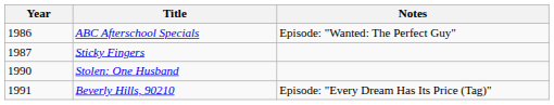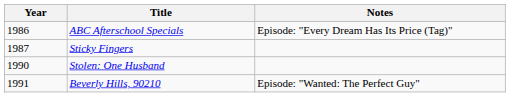ABC Afterschool Specials | Notes: Episode: "Wanted: The Perfect Guy" -> Episode: "Every Dream Has Its Price (Tag)"
Beverly Hills, 90210 | Notes: Episode: "Every Dream Has Its Price (Tag)" -> Episode: "Wanted: The Perfect Guy"
